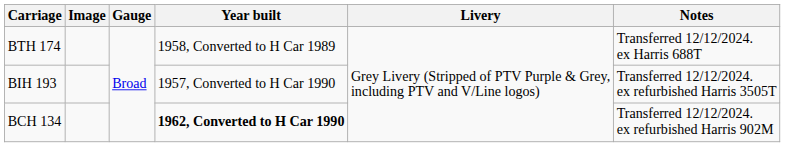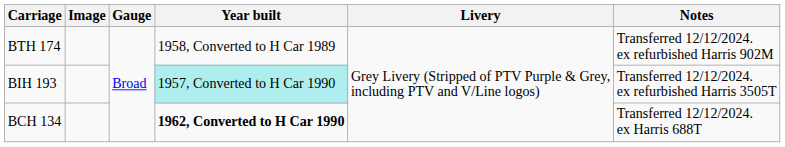BTH 174 | Notes: Transferred 12/12/2024. ex Harris 688T -> Transferred 12/12/2024. ex refurbished Harris 902M
BIH 193 | Year built: no background -> paleturquoise background
BCH 134 | Notes: Transferred 12/12/2024. ex refurbished Harris 902M -> Transferred 12/12/2024. ex Harris 688T
